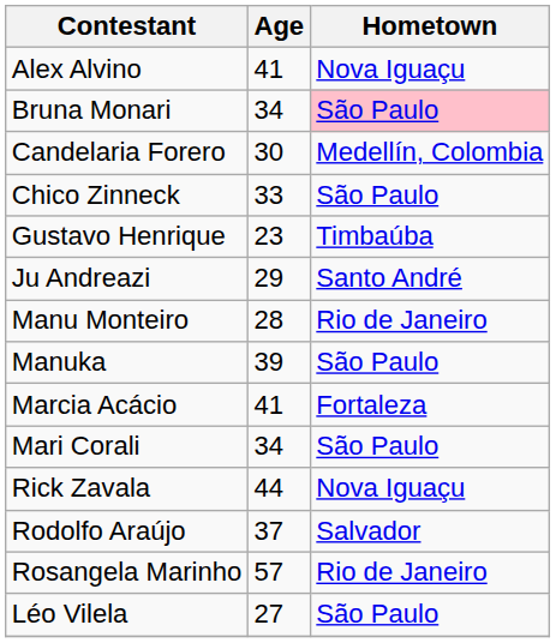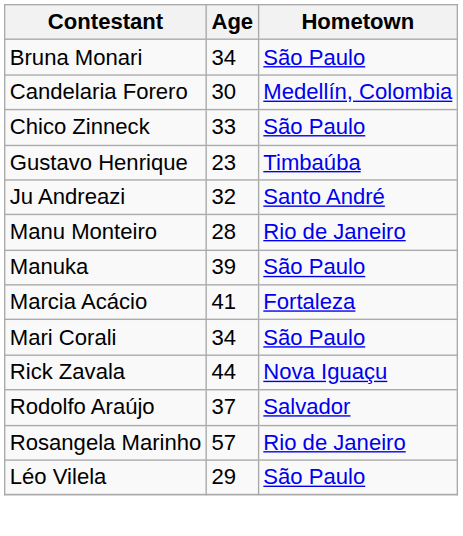- row: Alex Alvino | 41 | Nova Iguaçu
Bruna Monari | Hometown: pink background -> no background
Ju Andreazi | Age: 29 -> 32
Léo Vilela | Age: 27 -> 29
